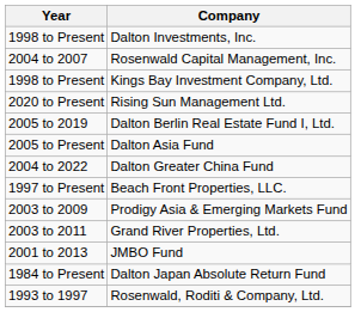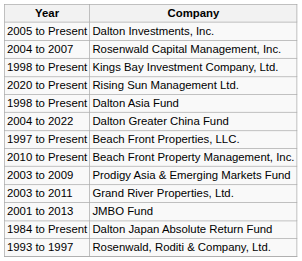Dalton Investments, Inc. | Year: 1998 to Present -> 2005 to Present
- row: 2005 to 2019 | Dalton Berlin Real Estate Fund I, Ltd.
Dalton Asia Fund | Year: 2005 to Present -> 1998 to Present
+ row: 2010 to Present | Beach Front Property Management, Inc.
